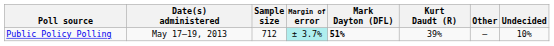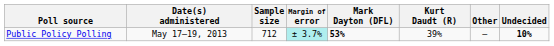Public Policy Polling | Mark Dayton (DFL): 51% -> 53%
Public Policy Polling | Undecided: normal -> bold
